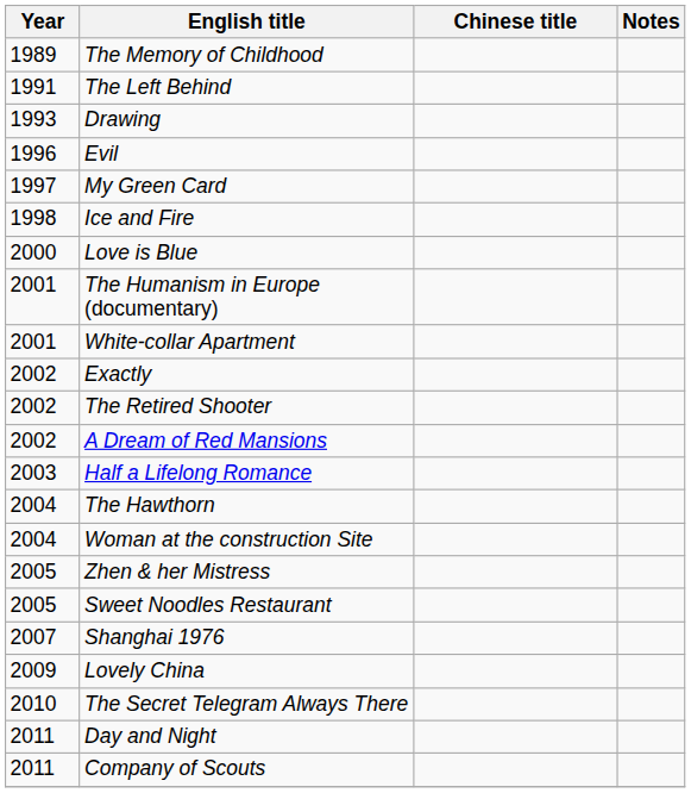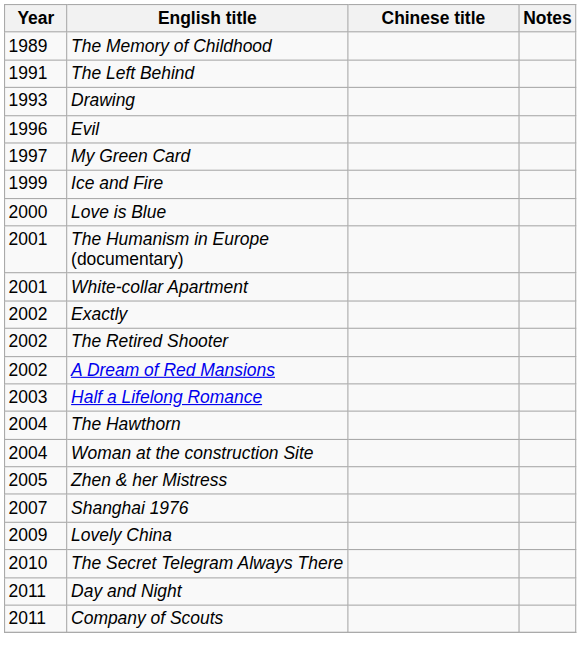Ice and Fire | Year: 1998 -> 1999
- row: 2005 | Sweet Noodles Restaurant
